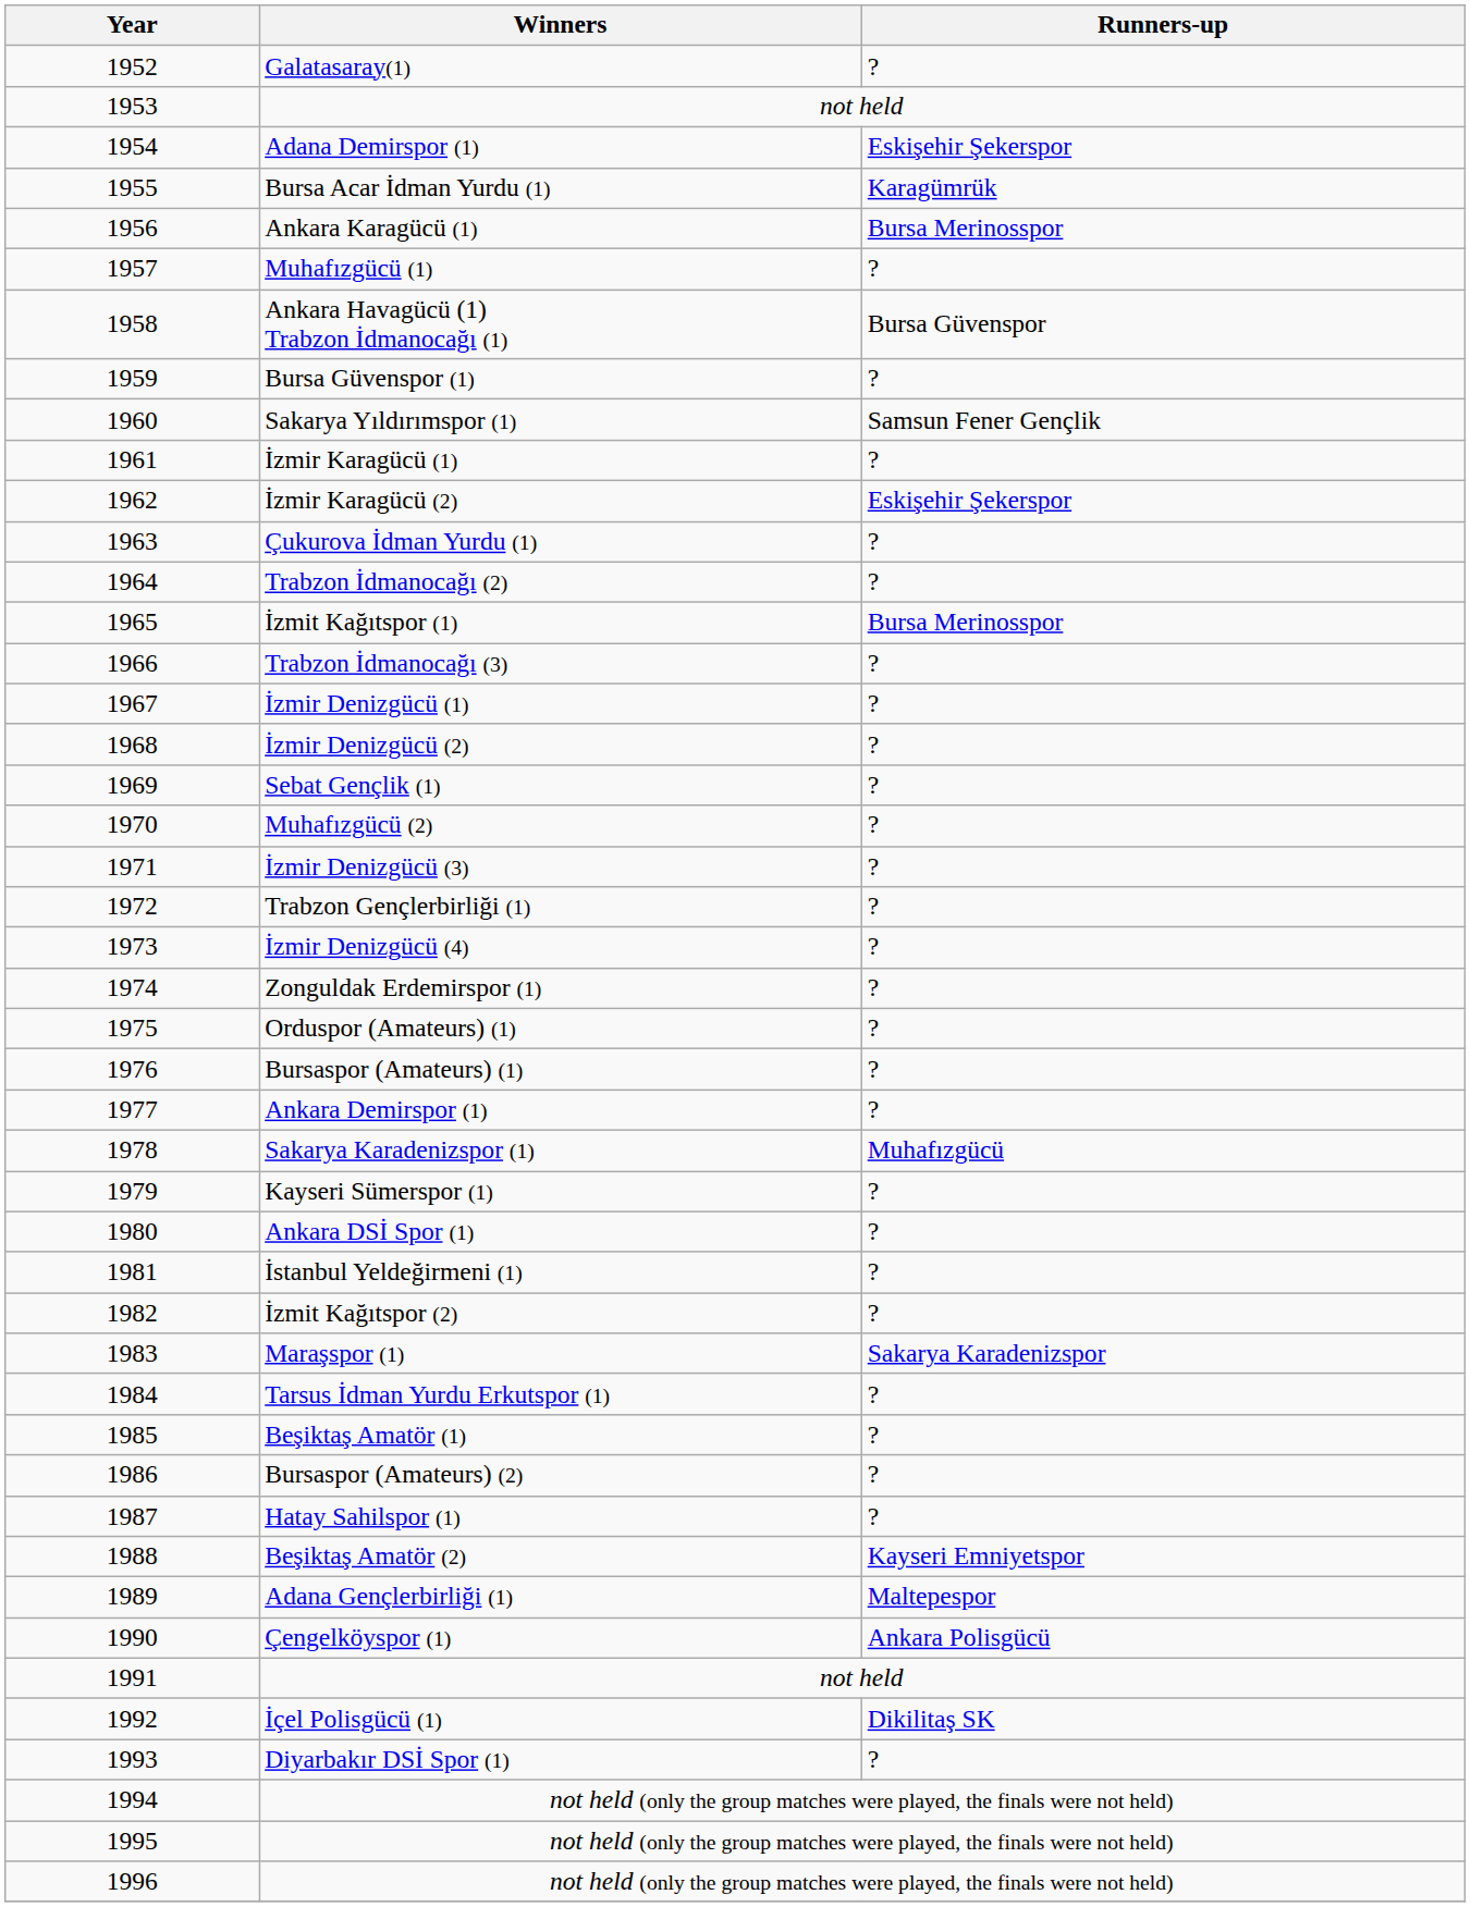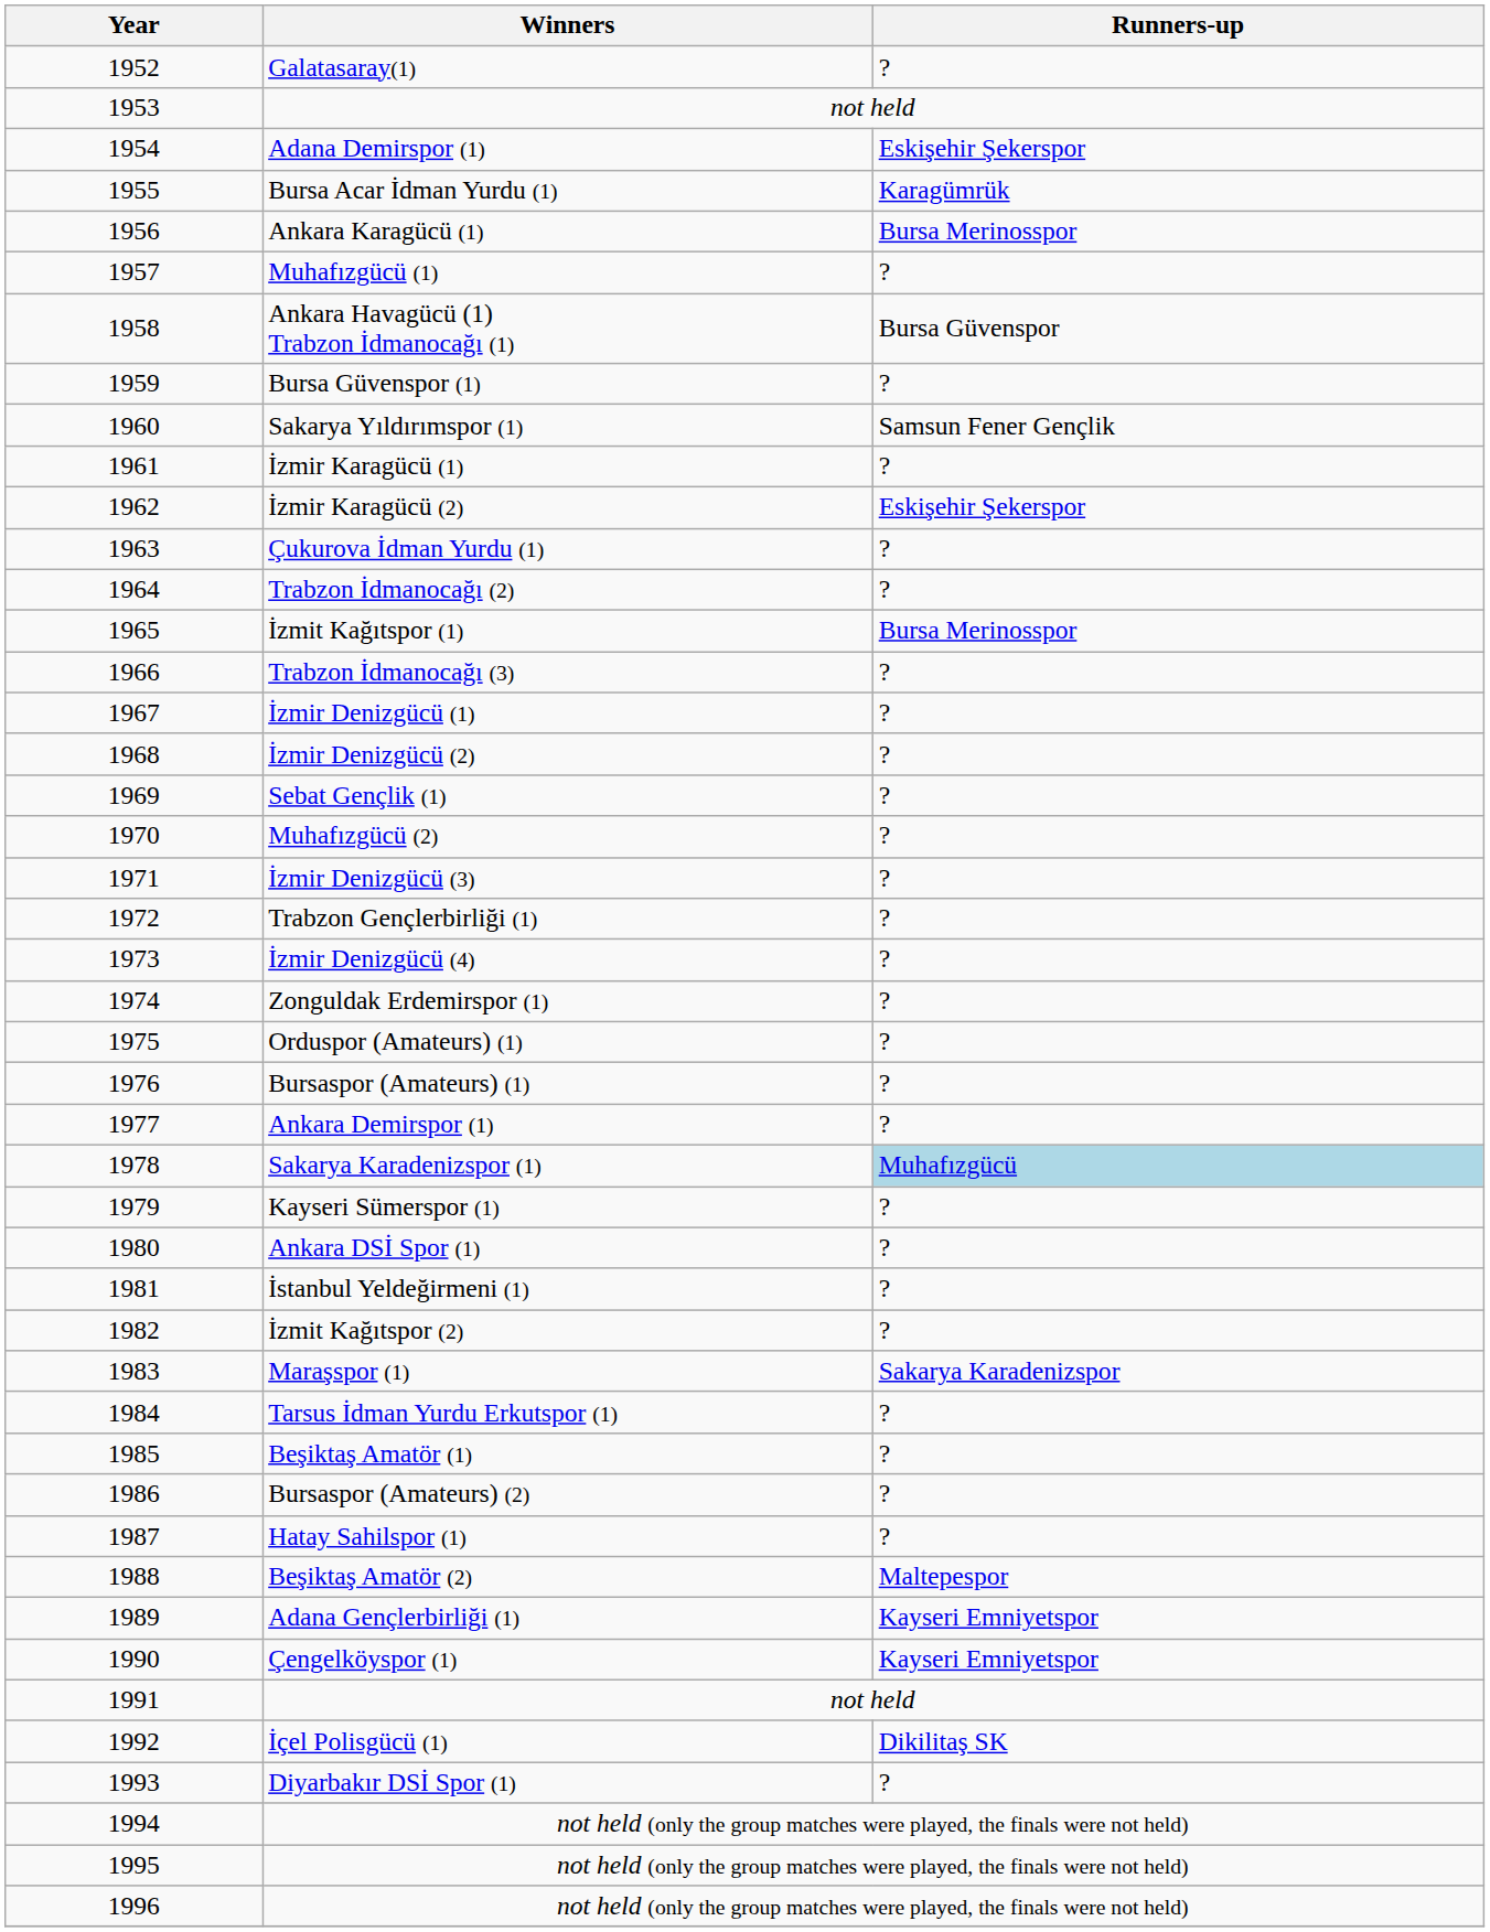Sakarya Karadenizspor (1) | Runners-up: no background -> lightblue background
Beşiktaş Amatör (2) | Runners-up: Kayseri Emniyetspor -> Maltepespor
Adana Gençlerbirliği (1) | Runners-up: Maltepespor -> Kayseri Emniyetspor
Çengelköyspor (1) | Runners-up: Ankara Polisgücü -> Kayseri Emniyetspor
